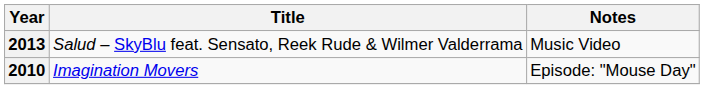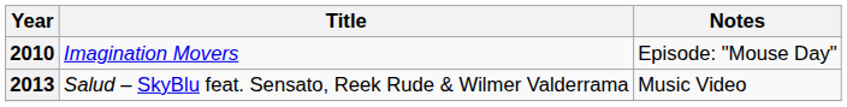rows swapped: 2010 <-> 2013
